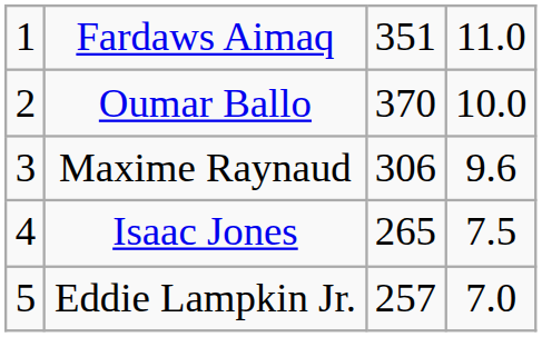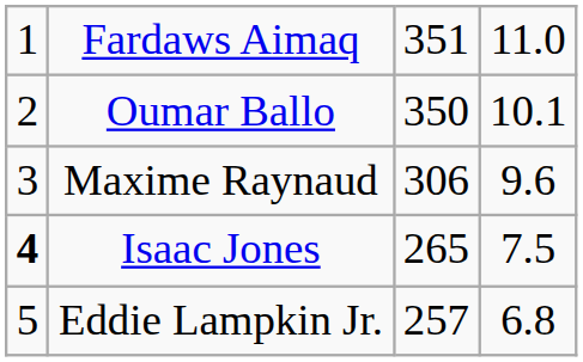Oumar Ballo | column 3: 370 -> 350
Oumar Ballo | column 4: 10.0 -> 10.1
Isaac Jones | column 1: normal -> bold
Eddie Lampkin Jr. | column 4: 7.0 -> 6.8
